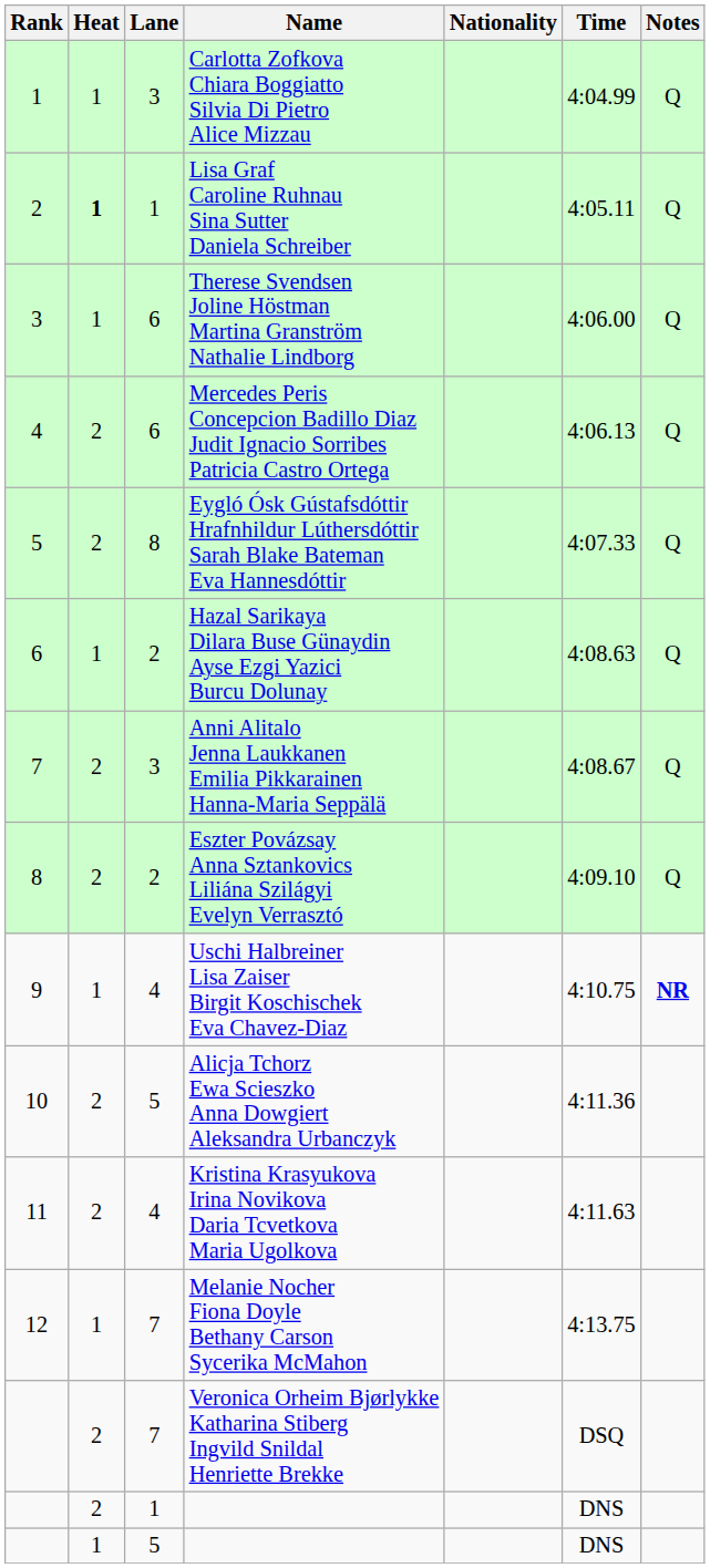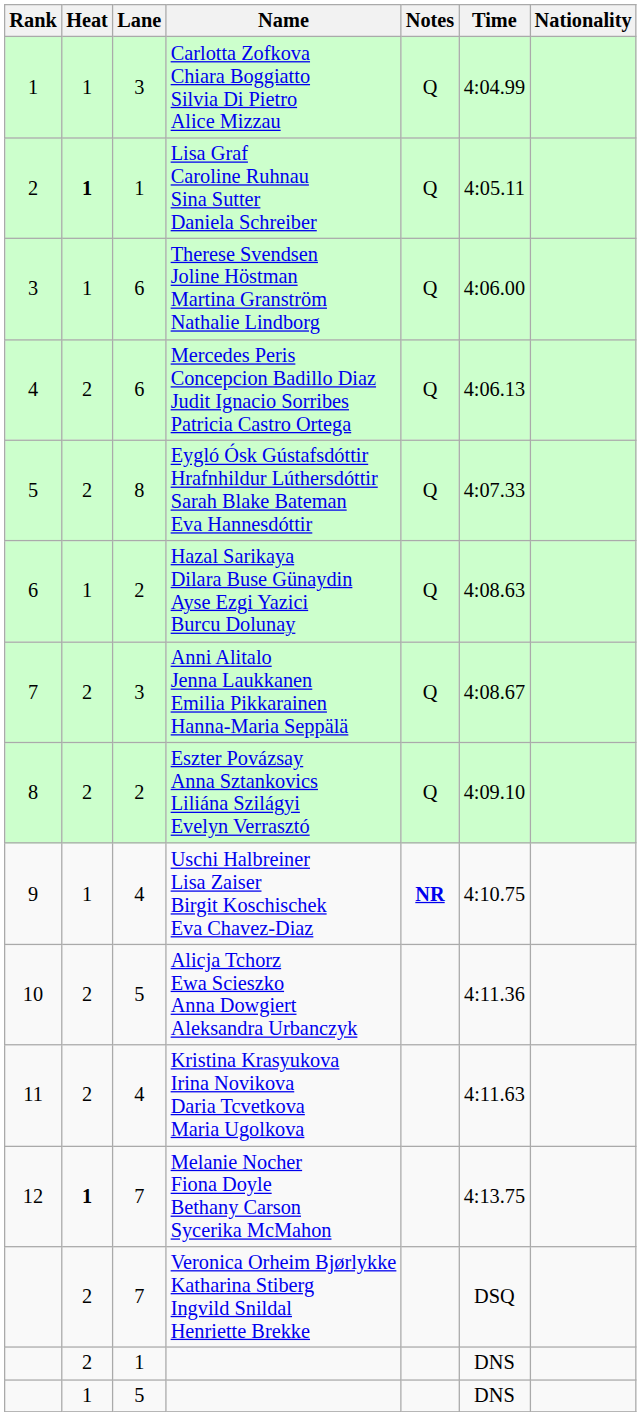columns swapped: Nationality <-> Notes
Melanie Nocher Fiona Doyle Bethany Carson Sycerika McMahon | Heat: normal -> bold
